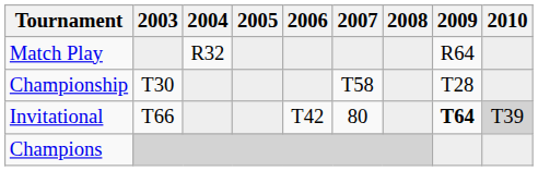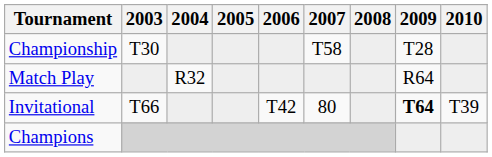rows swapped: Match Play <-> Championship
Invitational | 2010: lightgrey background -> no background
